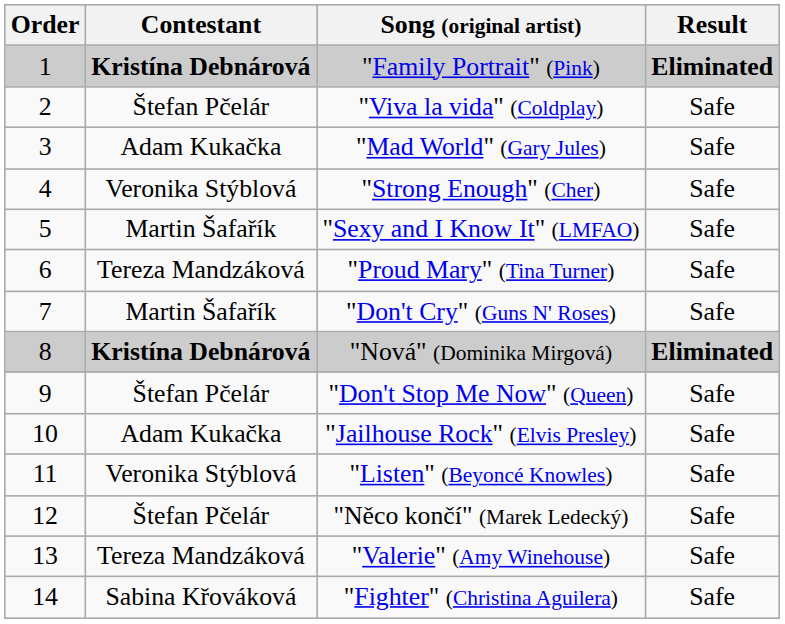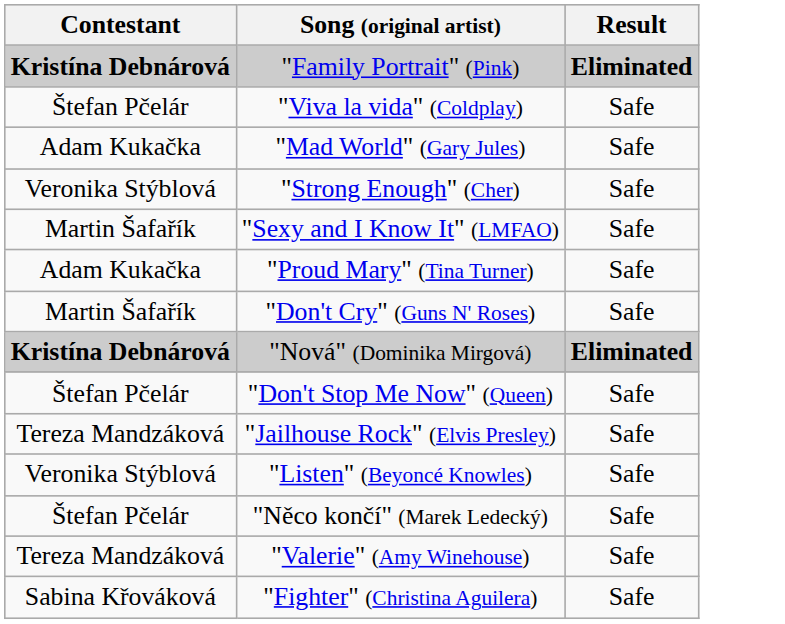- column: Order | 1 | 2 | 3 | 4 | 5 | 6 | 7 | 8 | 9 | 10 | 11 | 12 | 13 | 14
"Proud Mary" (Tina Turner) | Contestant: Tereza Mandzáková -> Adam Kukačka
"Jailhouse Rock" (Elvis Presley) | Contestant: Adam Kukačka -> Tereza Mandzáková
